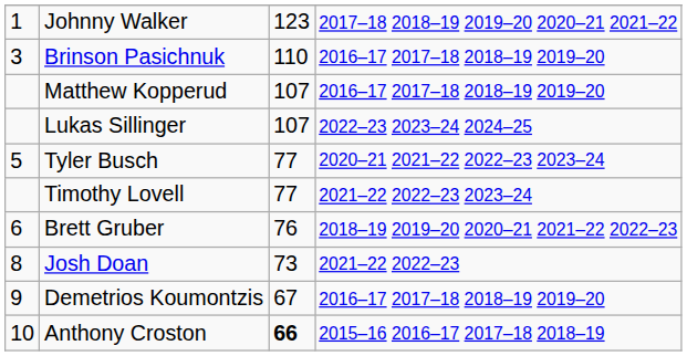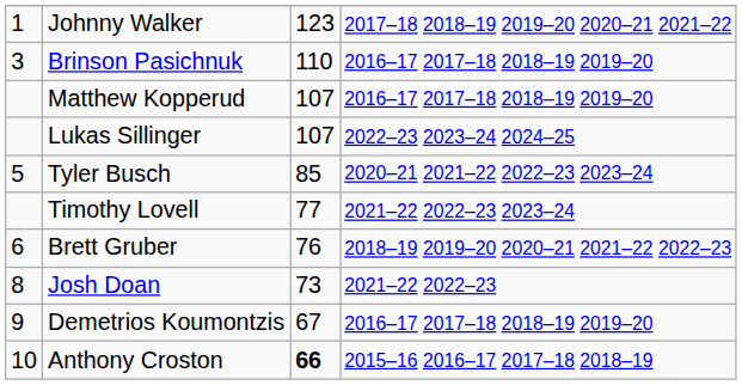Tyler Busch | column 3: 77 -> 85
